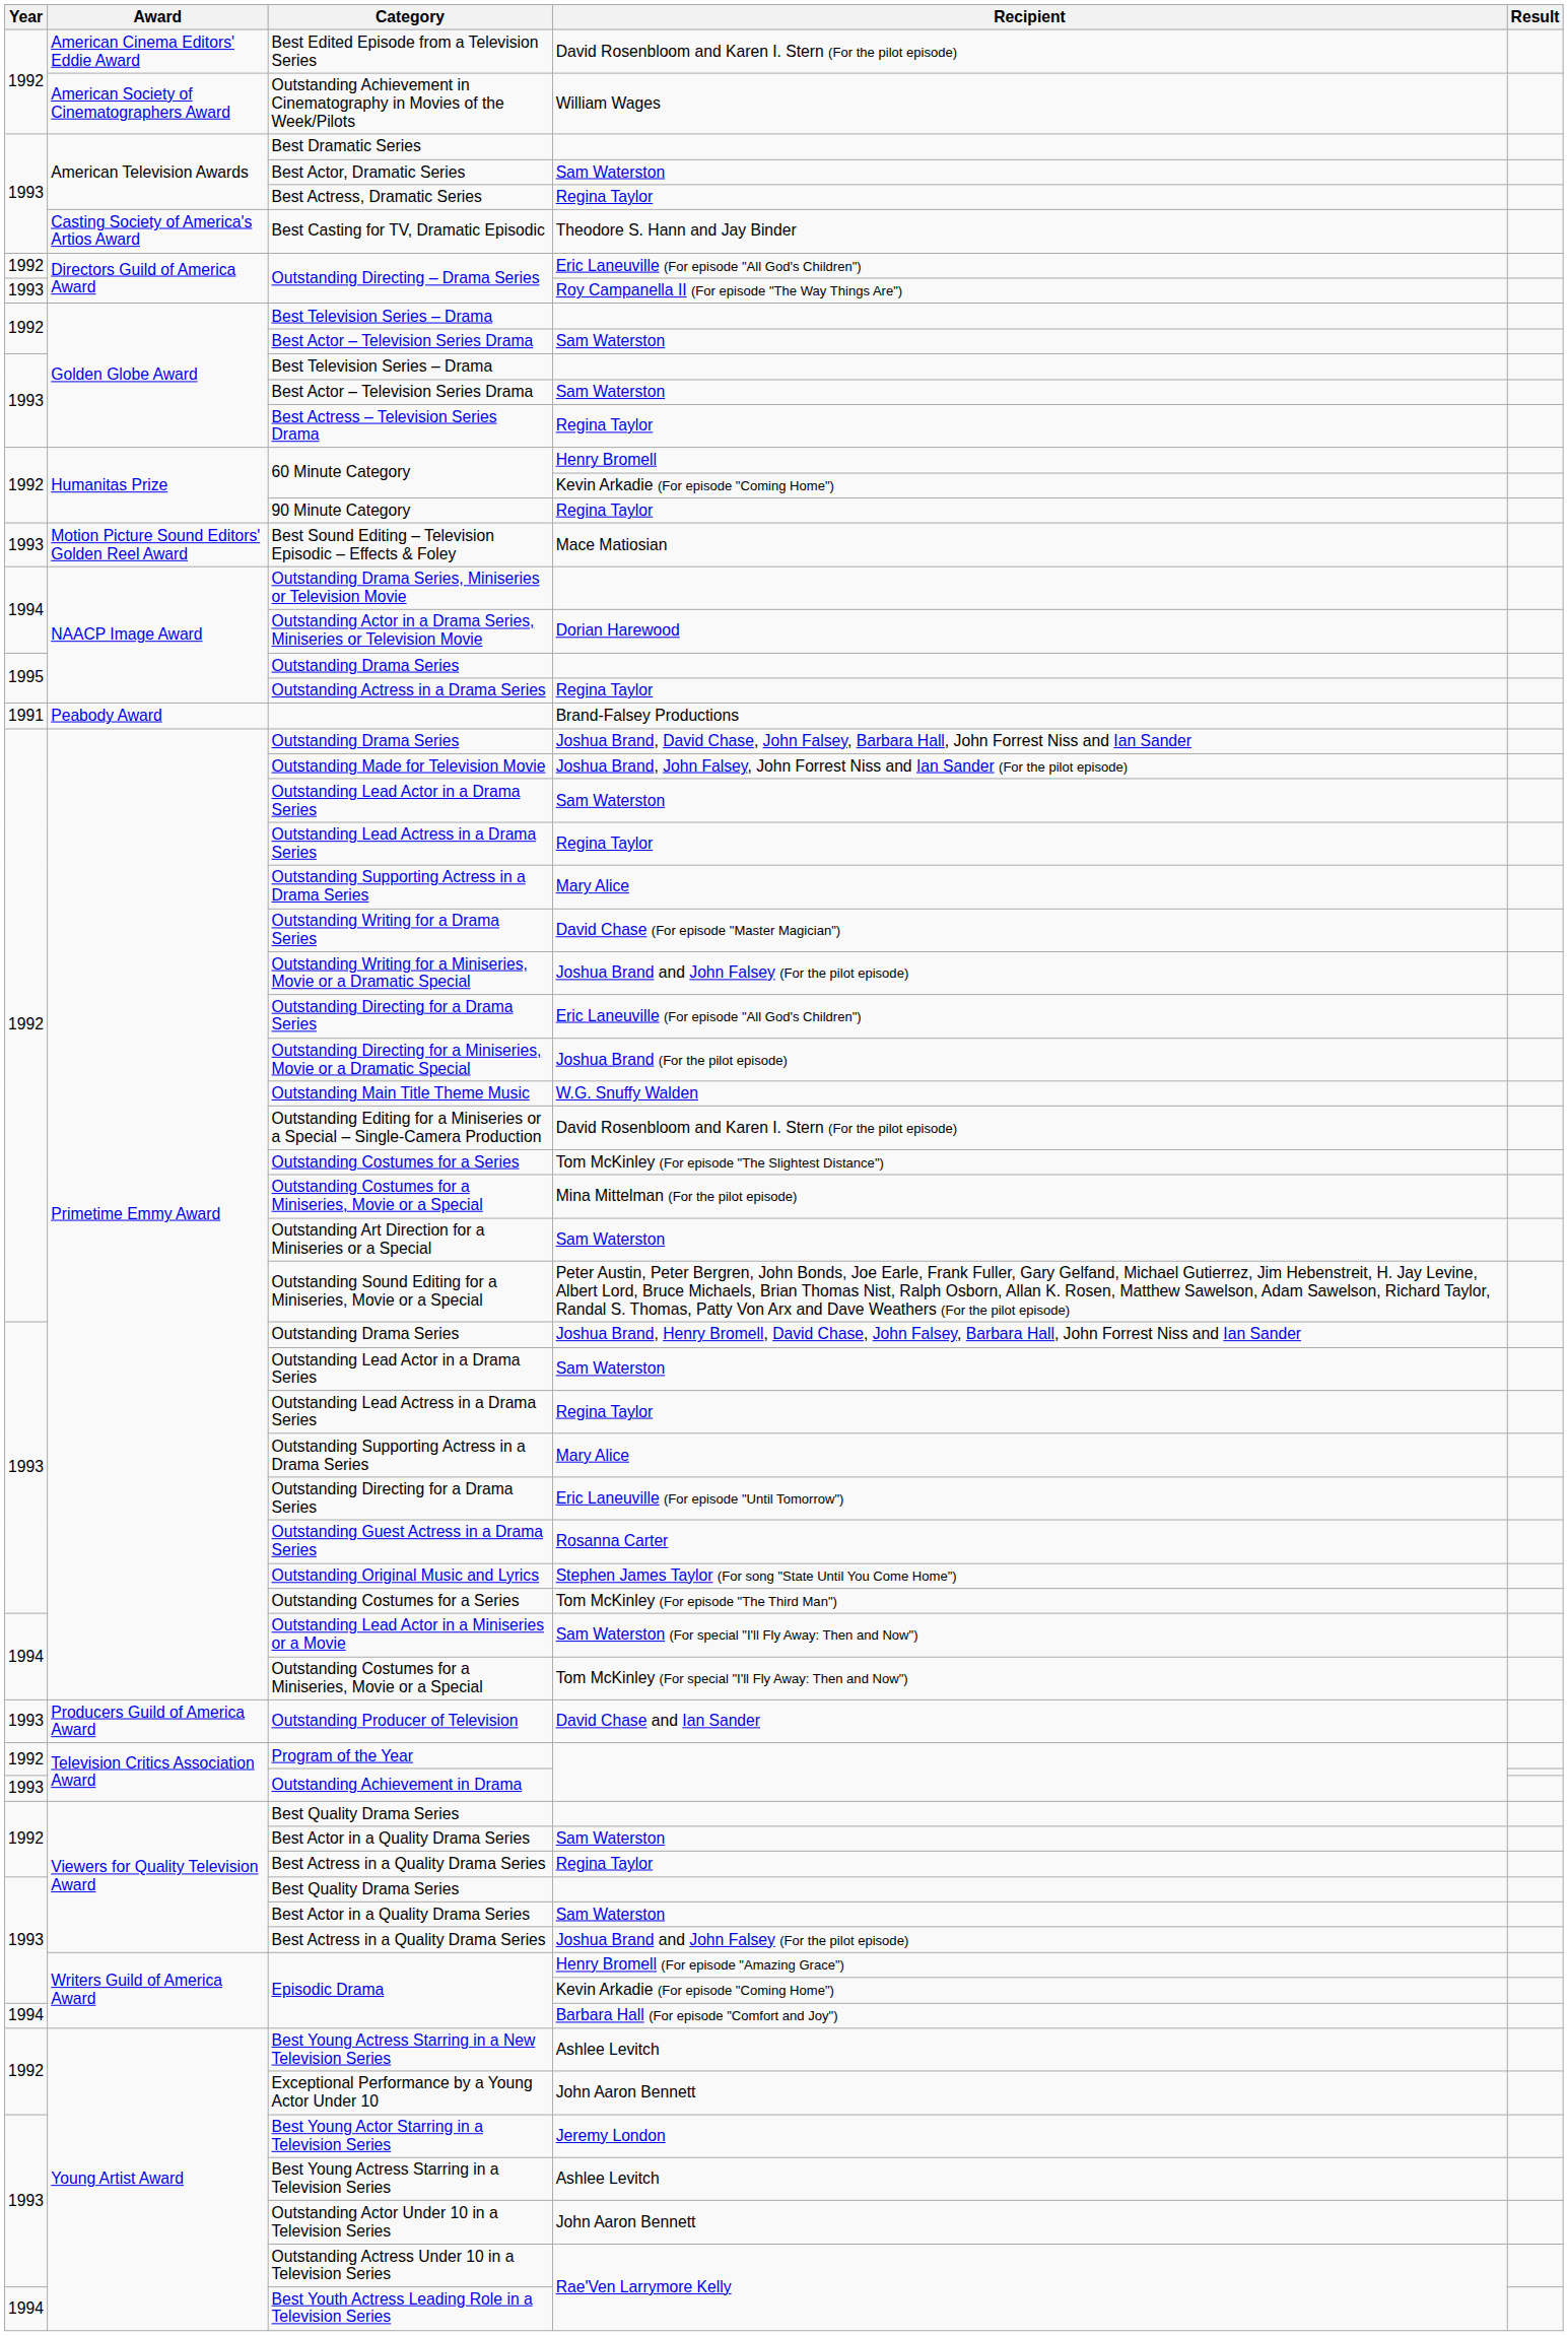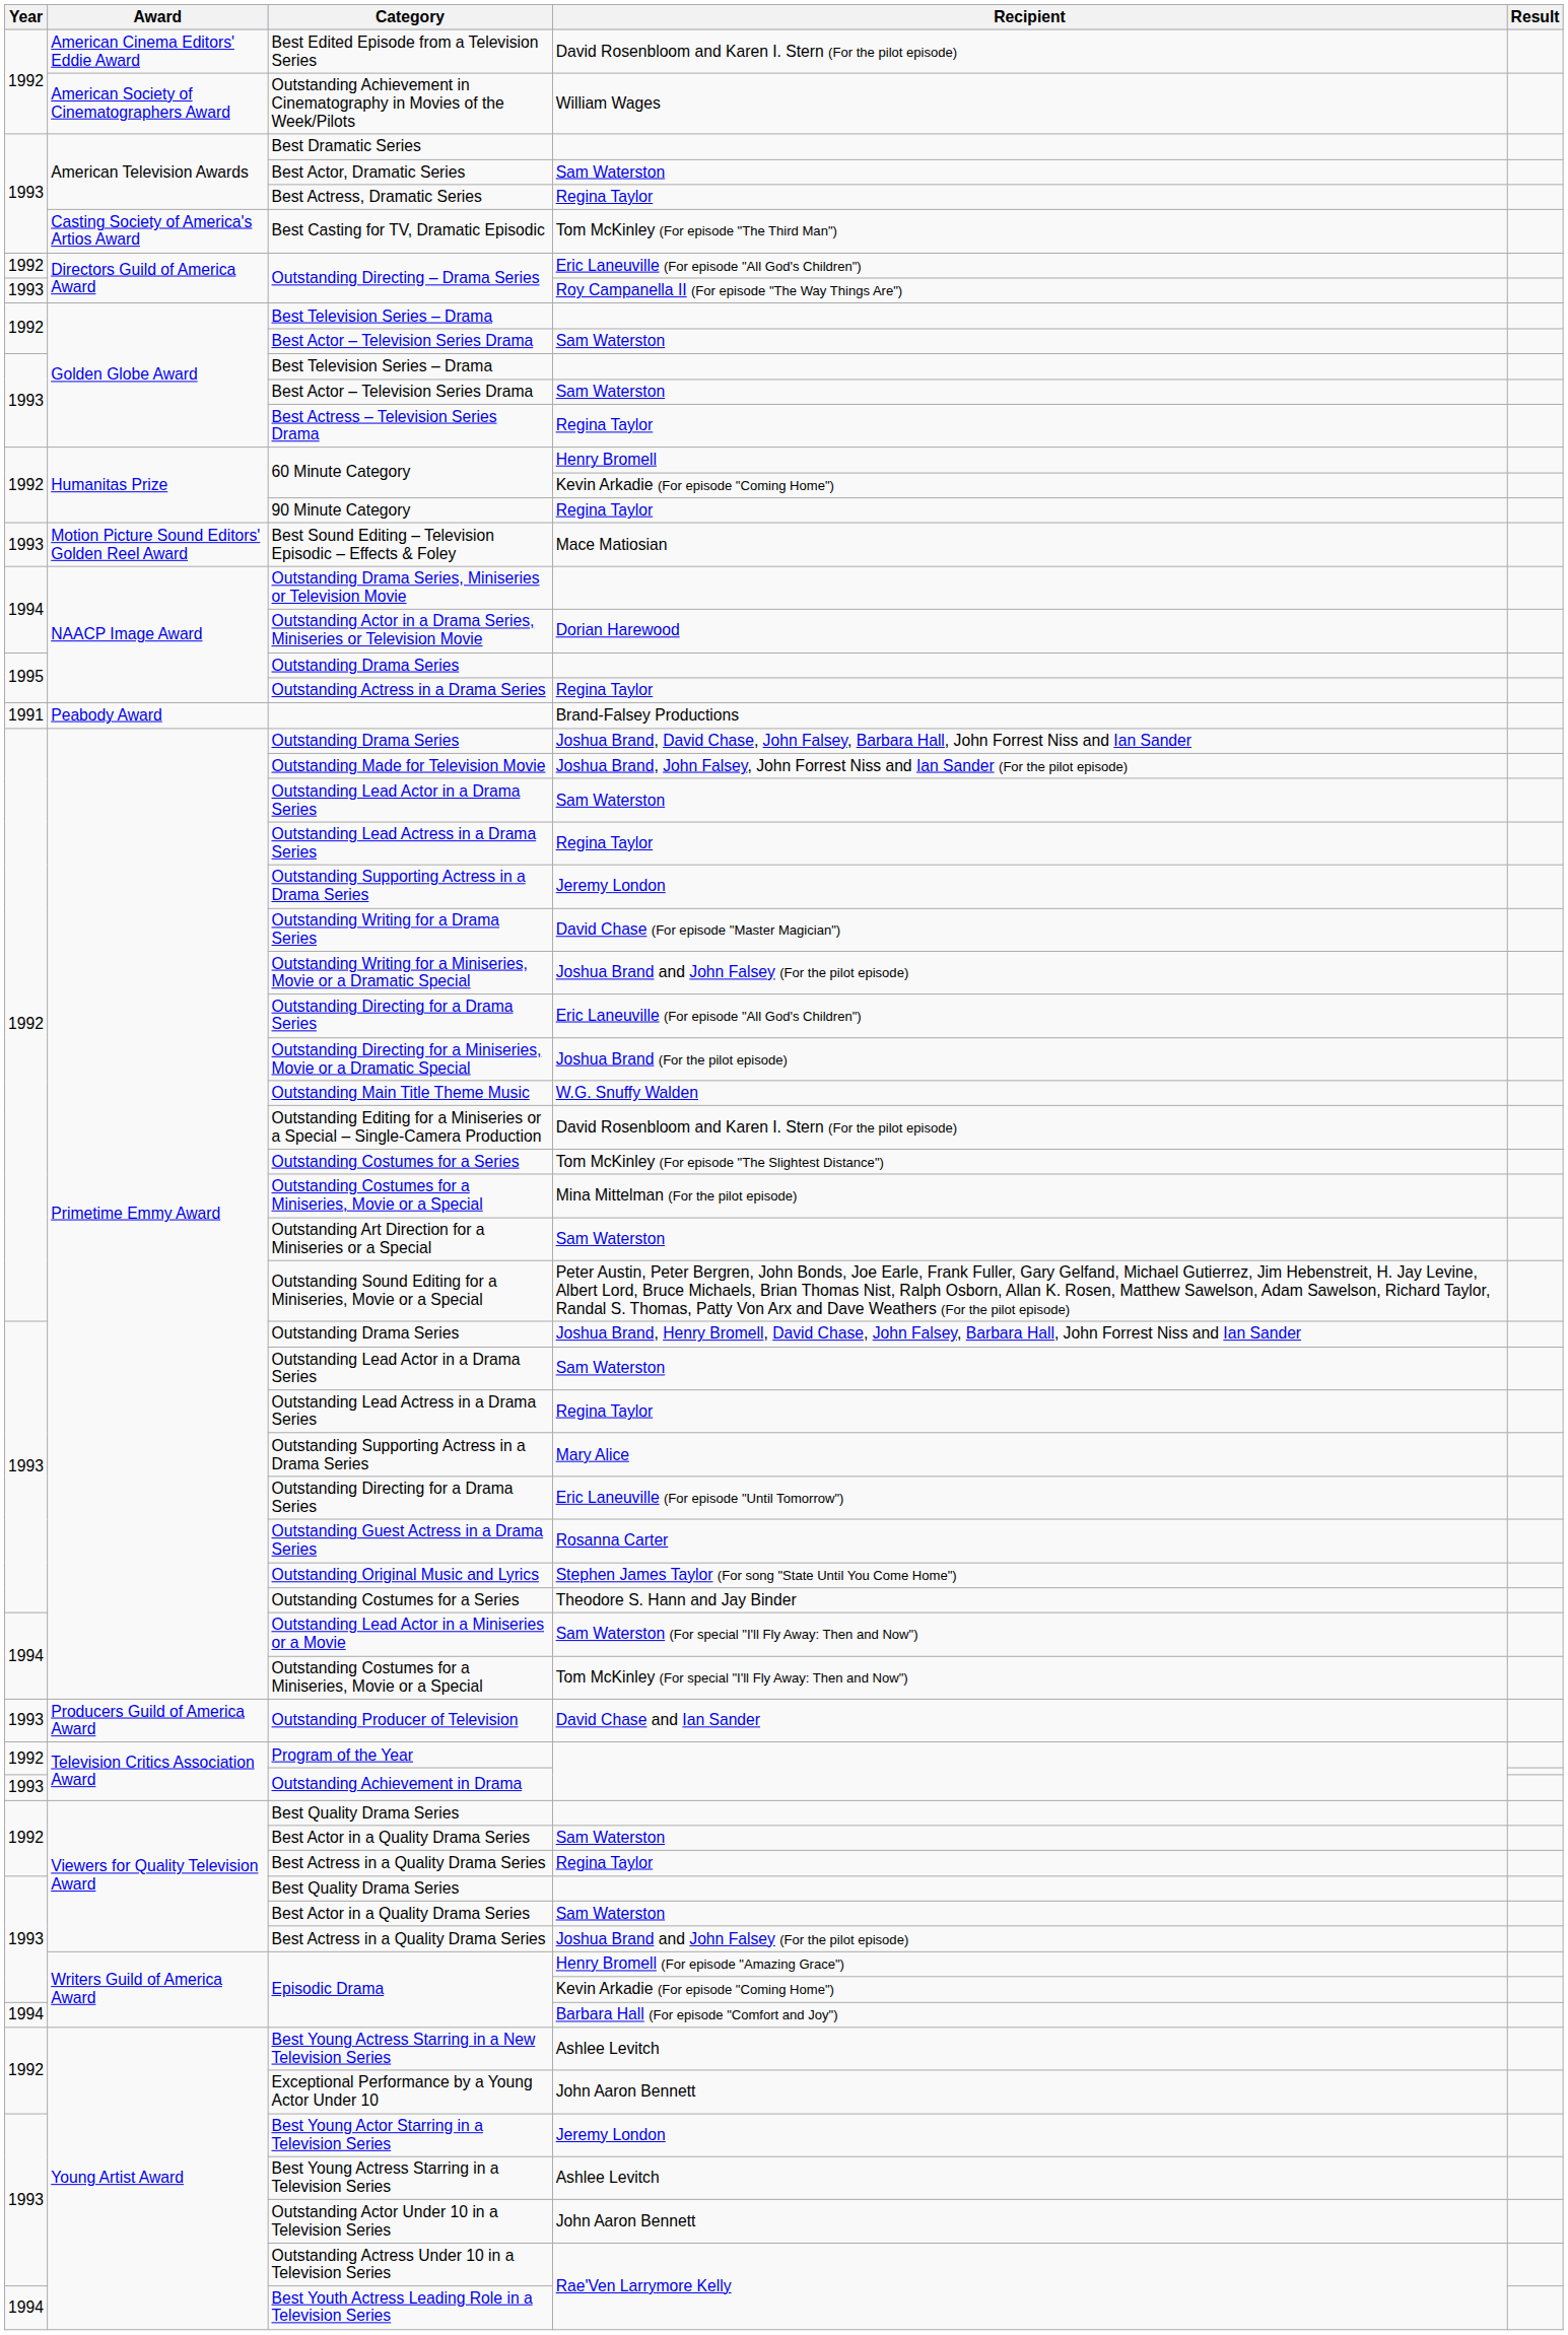Best Casting for TV, Dramatic Episodic | Recipient: Theodore S. Hann and Jay Binder -> Tom McKinley (For episode "The Third Man")
1992 / Outstanding Supporting Actress in a Drama Series | Recipient: Mary Alice -> Jeremy London
1993 / Outstanding Costumes for a Series | Recipient: Tom McKinley (For episode "The Third Man") -> Theodore S. Hann and Jay Binder
